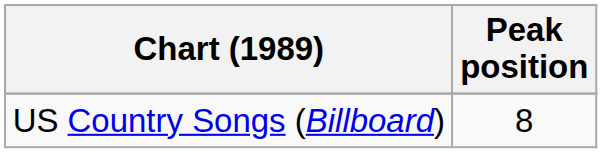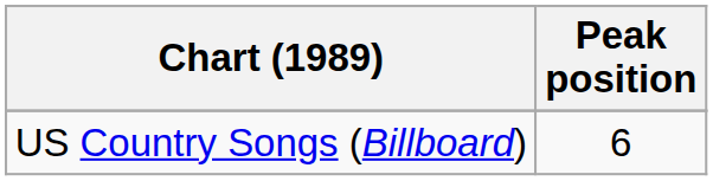US Country Songs (Billboard) | Peak position: 8 -> 6
